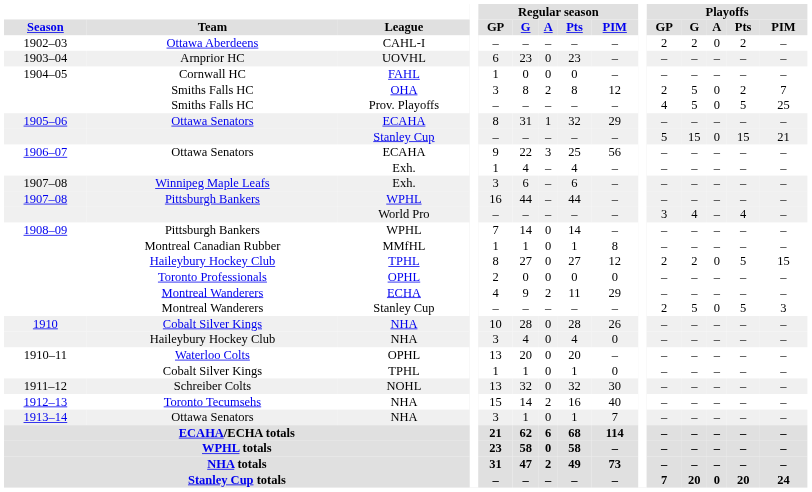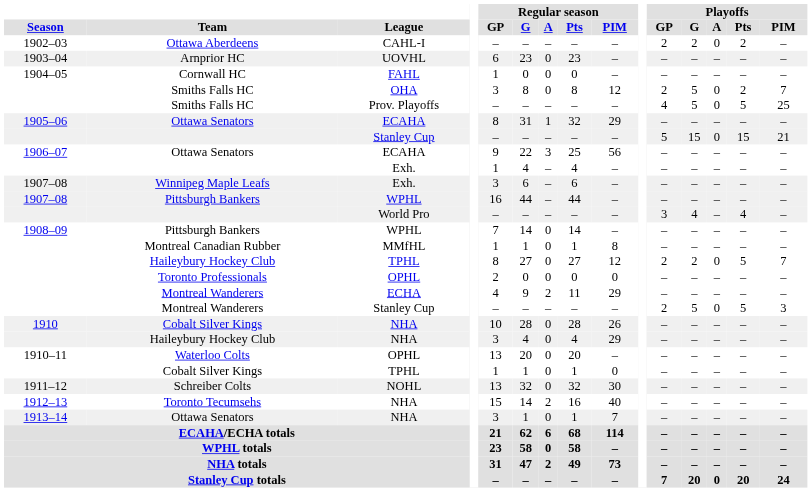Smiths Falls HC / OHA | Regular season / A: 2 -> 0
Haileybury Hockey Club / TPHL | Playoffs / PIM: 15 -> 7
Haileybury Hockey Club / NHA | Regular season / PIM: 0 -> 29
